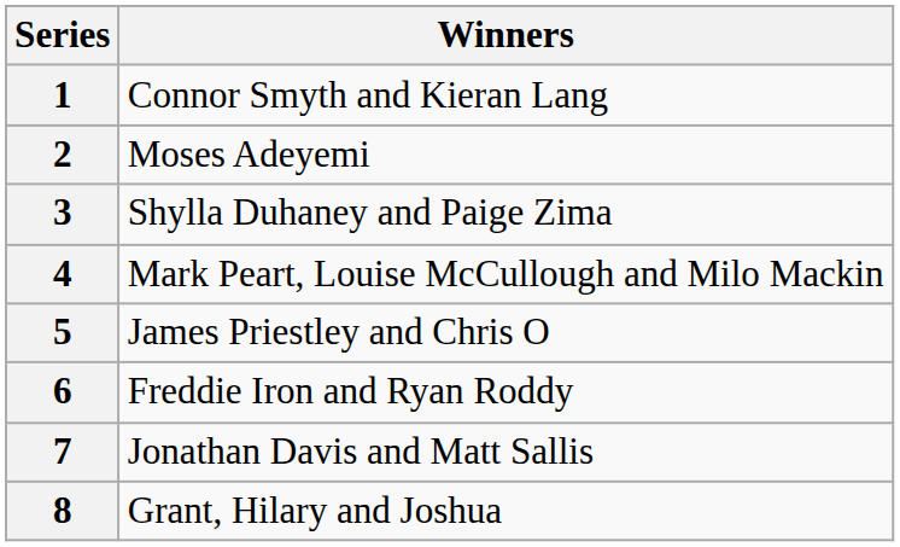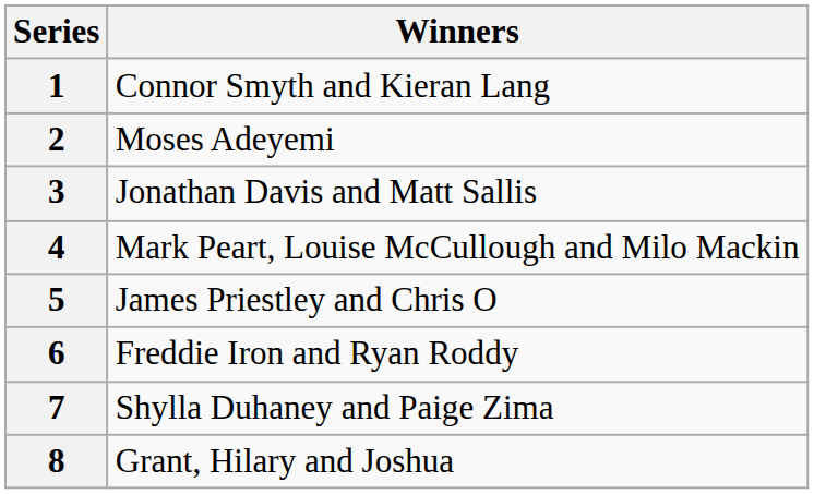3 | Winners: Shylla Duhaney and Paige Zima -> Jonathan Davis and Matt Sallis
7 | Winners: Jonathan Davis and Matt Sallis -> Shylla Duhaney and Paige Zima
